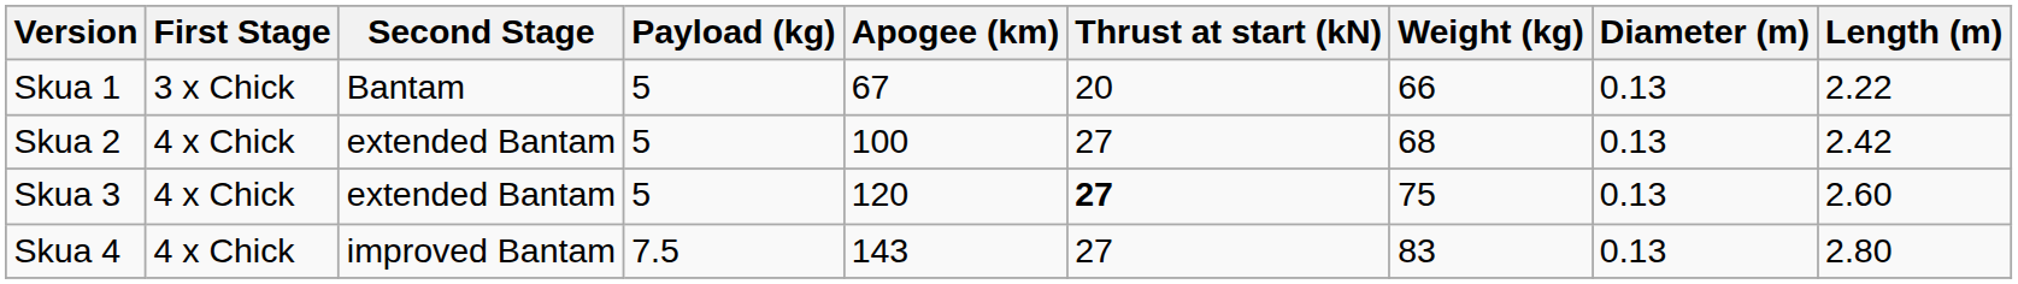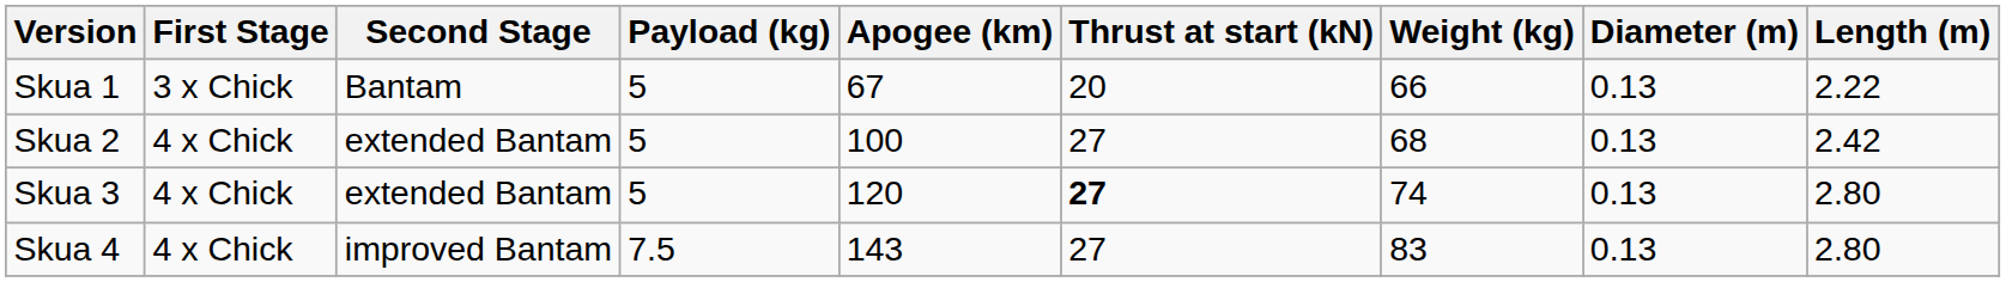Skua 3 | Weight (kg): 75 -> 74
Skua 3 | Length (m): 2.60 -> 2.80
